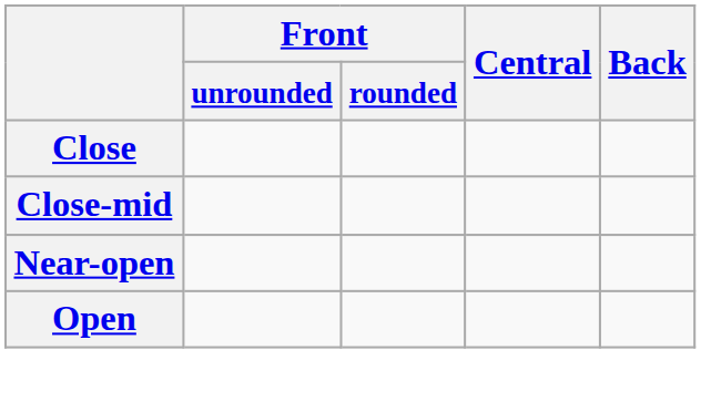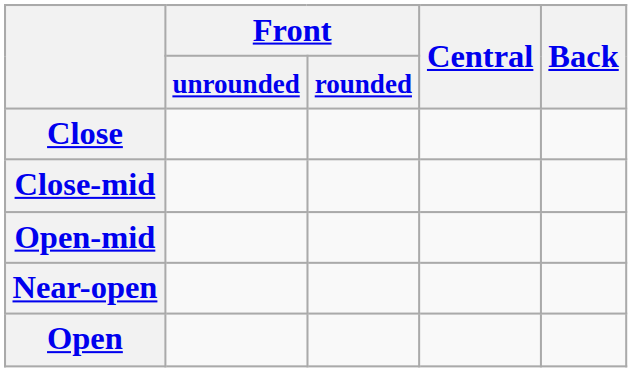+ row: Open-mid
